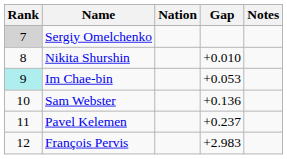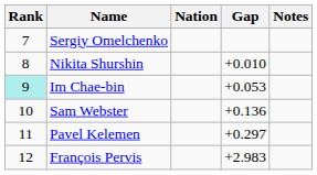Sergiy Omelchenko | Rank: lightgrey background -> no background
Pavel Kelemen | Gap: +0.237 -> +0.297
